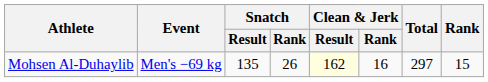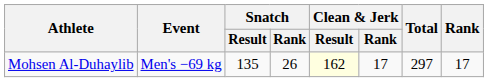Mohsen Al-Duhaylib | Clean & Jerk / Rank: 16 -> 17
Mohsen Al-Duhaylib | Rank: 15 -> 17
